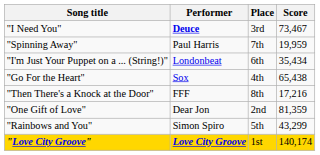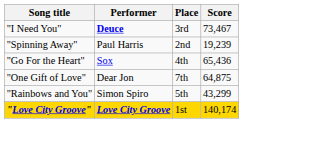"Spinning Away" | Place: 7th -> 2nd
"Spinning Away" | Score: 19,959 -> 19,239
- row: "I'm Just Your Puppet on a ... (String!)" | Londonbeat | 6th | 35,434
"Go For the Heart" | Score: 65,438 -> 65,436
- row: "Then There's a Knock at the Door" | FFF | 8th | 17,216
"One Gift of Love" | Place: 2nd -> 7th
"One Gift of Love" | Score: 81,359 -> 64,875
